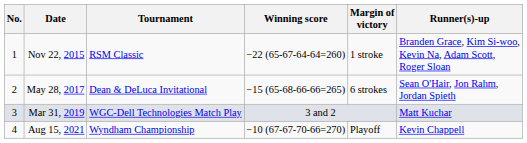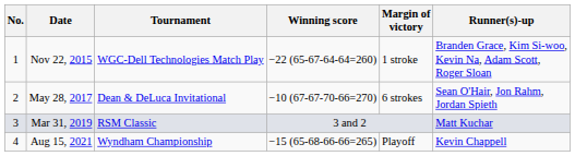Nov 22, 2015 | Tournament: RSM Classic -> WGC-Dell Technologies Match Play
May 28, 2017 | Winning score: −15 (65-68-66-66=265) -> −10 (67-67-70-66=270)
Mar 31, 2019 | Tournament: WGC-Dell Technologies Match Play -> RSM Classic
Aug 15, 2021 | Winning score: −10 (67-67-70-66=270) -> −15 (65-68-66-66=265)
